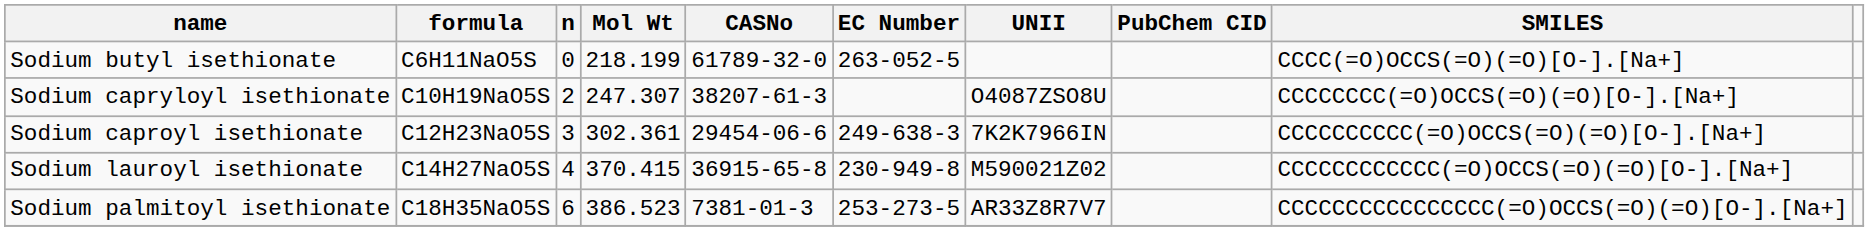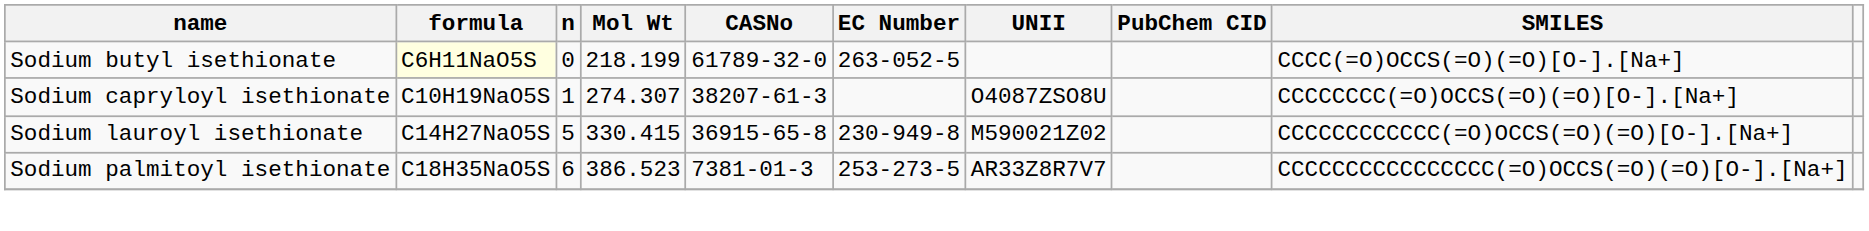Sodium butyl isethionate | formula: no background -> lightyellow background
Sodium capryloyl isethionate | n: 2 -> 1
Sodium capryloyl isethionate | Mol Wt: 247.307 -> 274.307
- row: Sodium caproyl isethionate | C12H23NaO5S | 3 | 302.361 | 29454-06-6 | 249-638-3 | 7K2K7966IN | CCCCCCCCCC(=O)OCCS(=O)(=O)[O-].[Na+]
Sodium lauroyl isethionate | n: 4 -> 5
Sodium lauroyl isethionate | Mol Wt: 370.415 -> 330.415
